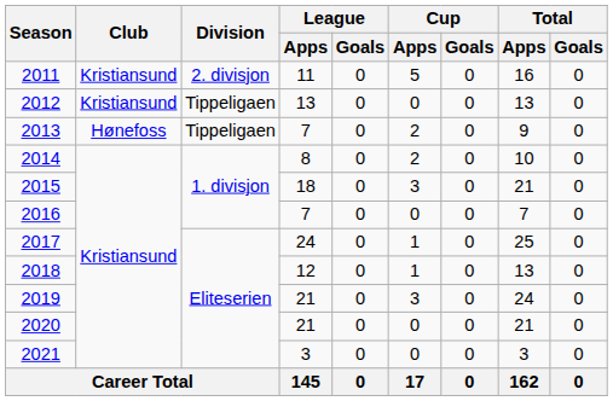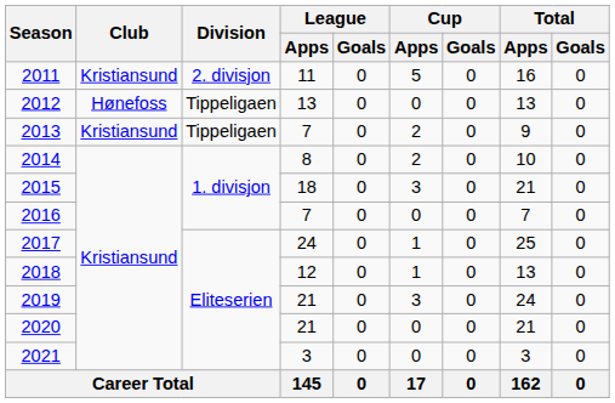2012 | Club: Kristiansund -> Hønefoss
2013 | Club: Hønefoss -> Kristiansund
